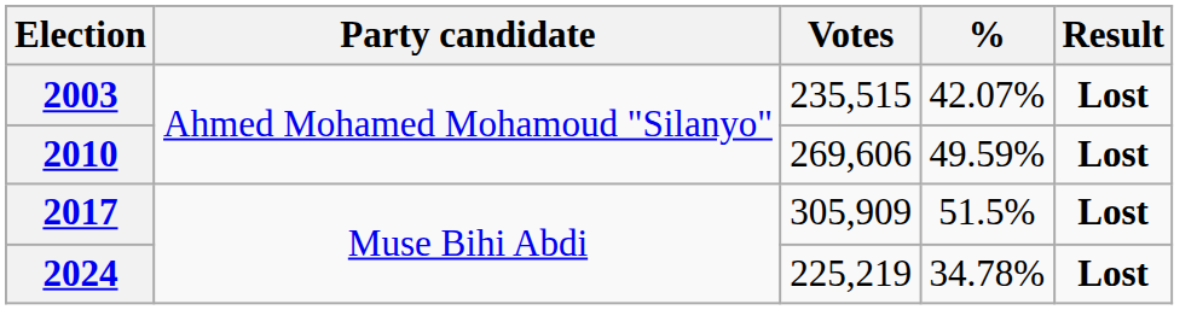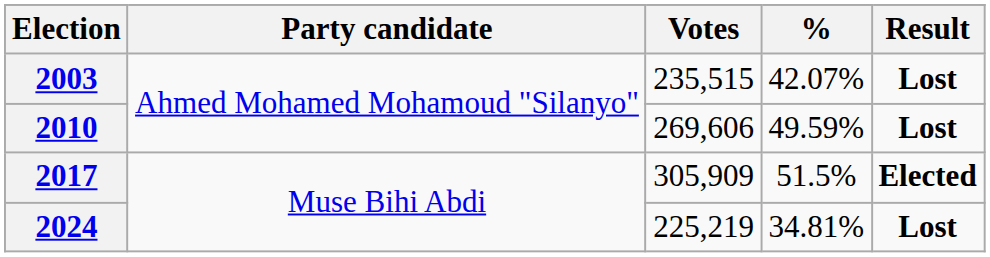2017 | Result: Lost -> Elected
2024 | %: 34.78% -> 34.81%
